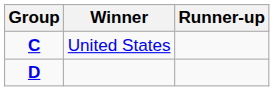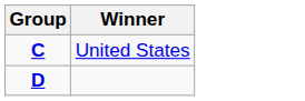- column: Runner-up
